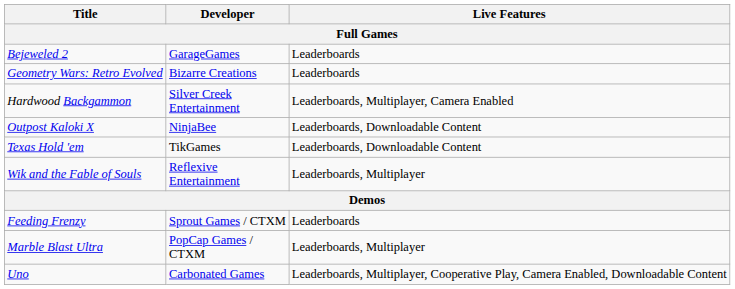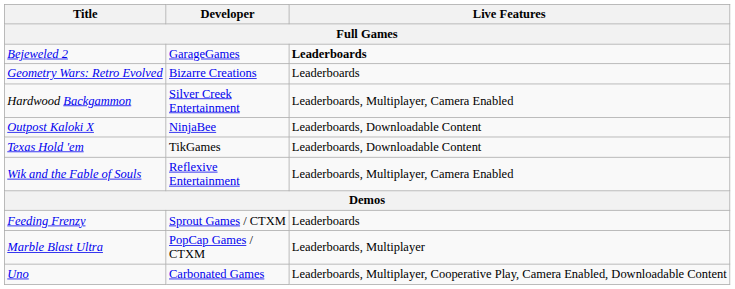Bejeweled 2 | Live Features: normal -> bold
Wik and the Fable of Souls | Live Features: Leaderboards, Multiplayer -> Leaderboards, Multiplayer, Camera Enabled
